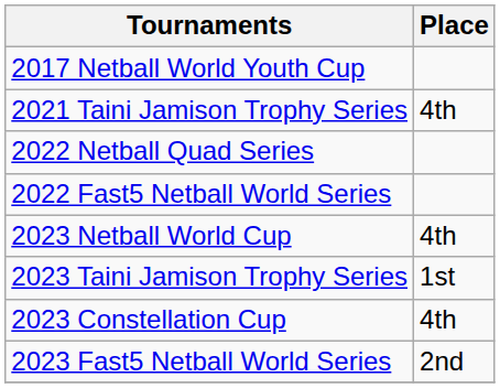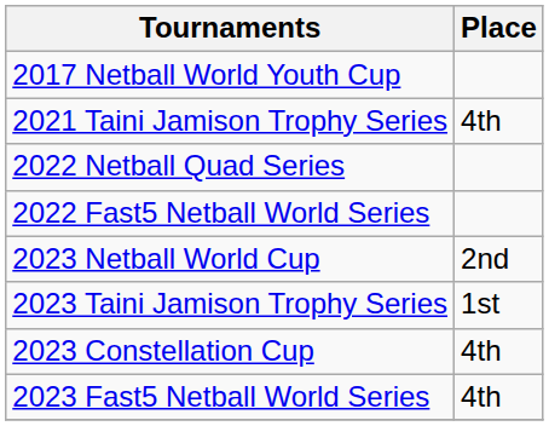2023 Netball World Cup | Place: 4th -> 2nd
2023 Fast5 Netball World Series | Place: 2nd -> 4th
